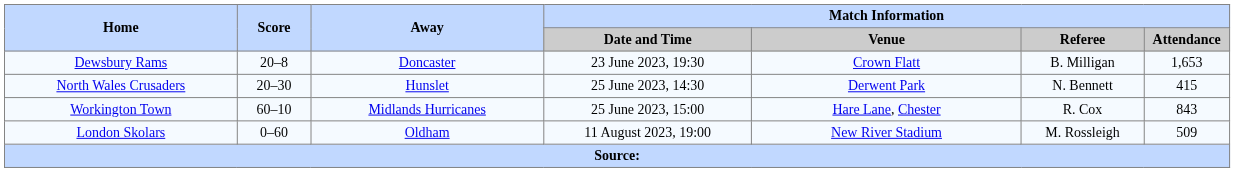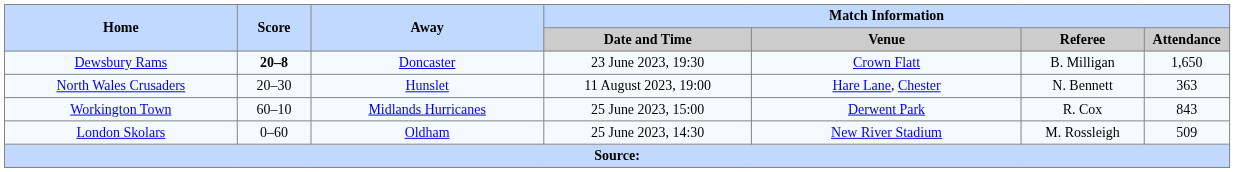Dewsbury Rams | Score: normal -> bold
Dewsbury Rams | Match Information / Attendance: 1,653 -> 1,650
North Wales Crusaders | Match Information / Date and Time: 25 June 2023, 14:30 -> 11 August 2023, 19:00
North Wales Crusaders | Match Information / Venue: Derwent Park -> Hare Lane, Chester
North Wales Crusaders | Match Information / Attendance: 415 -> 363
Workington Town | Match Information / Venue: Hare Lane, Chester -> Derwent Park
London Skolars | Match Information / Date and Time: 11 August 2023, 19:00 -> 25 June 2023, 14:30
